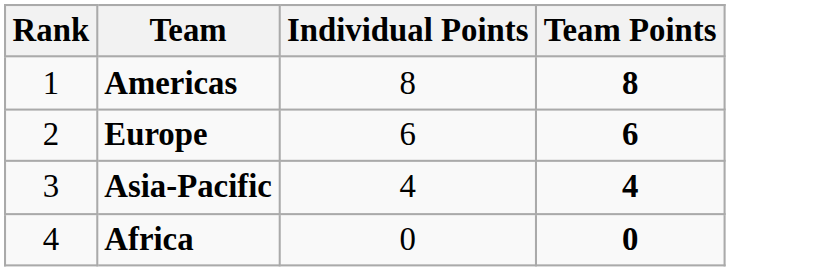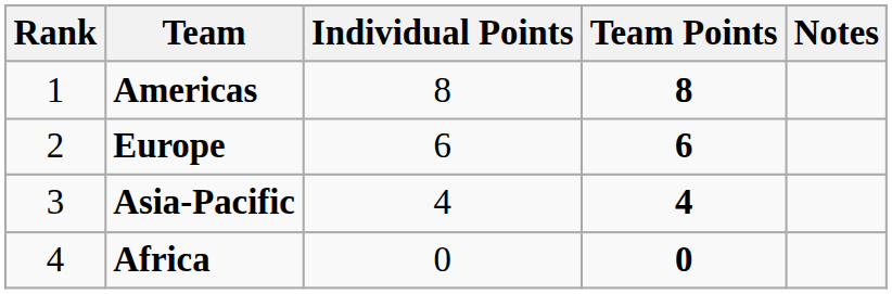+ column: Notes
